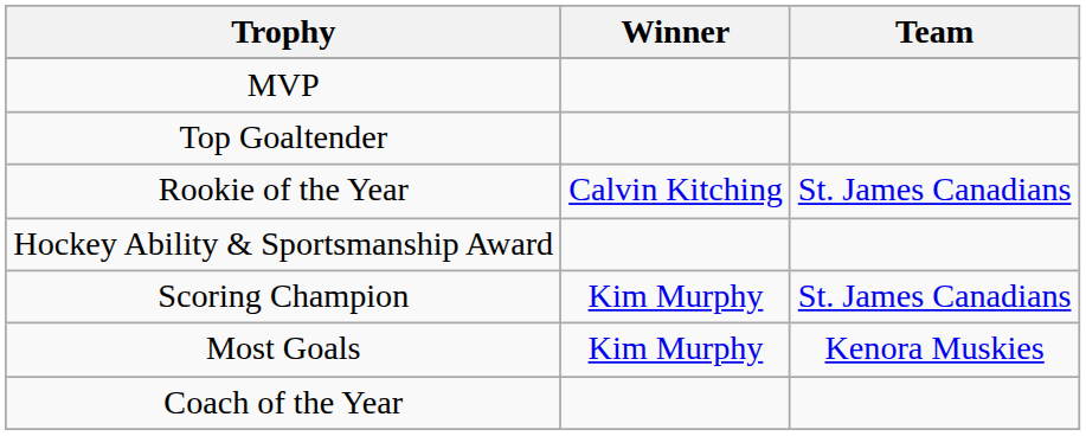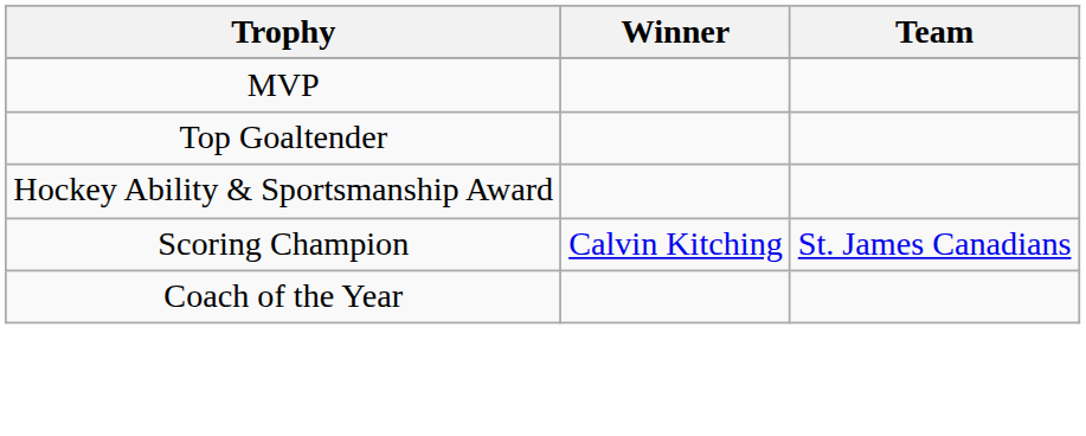- row: Rookie of the Year | Calvin Kitching | St. James Canadians
Scoring Champion | Winner: Kim Murphy -> Calvin Kitching
- row: Most Goals | Kim Murphy | Kenora Muskies
